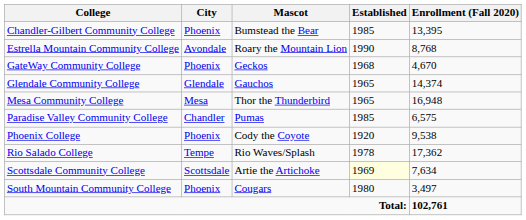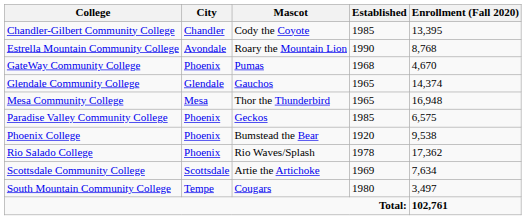Chandler-Gilbert Community College | City: Phoenix -> Chandler
Chandler-Gilbert Community College | Mascot: Bumstead the Bear -> Cody the Coyote
GateWay Community College | Mascot: Geckos -> Pumas
Paradise Valley Community College | City: Chandler -> Phoenix
Paradise Valley Community College | Mascot: Pumas -> Geckos
Phoenix College | Mascot: Cody the Coyote -> Bumstead the Bear
Rio Salado College | City: Tempe -> Phoenix
Scottsdale Community College | Established: lightyellow background -> no background
South Mountain Community College | City: Phoenix -> Tempe
